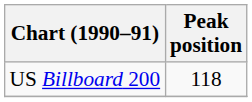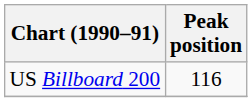US Billboard 200 | Peak position: 118 -> 116
